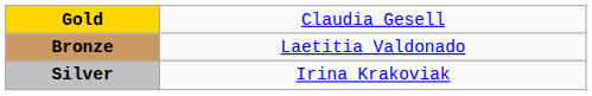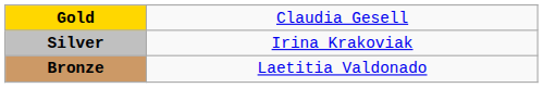rows swapped: Silver <-> Bronze
